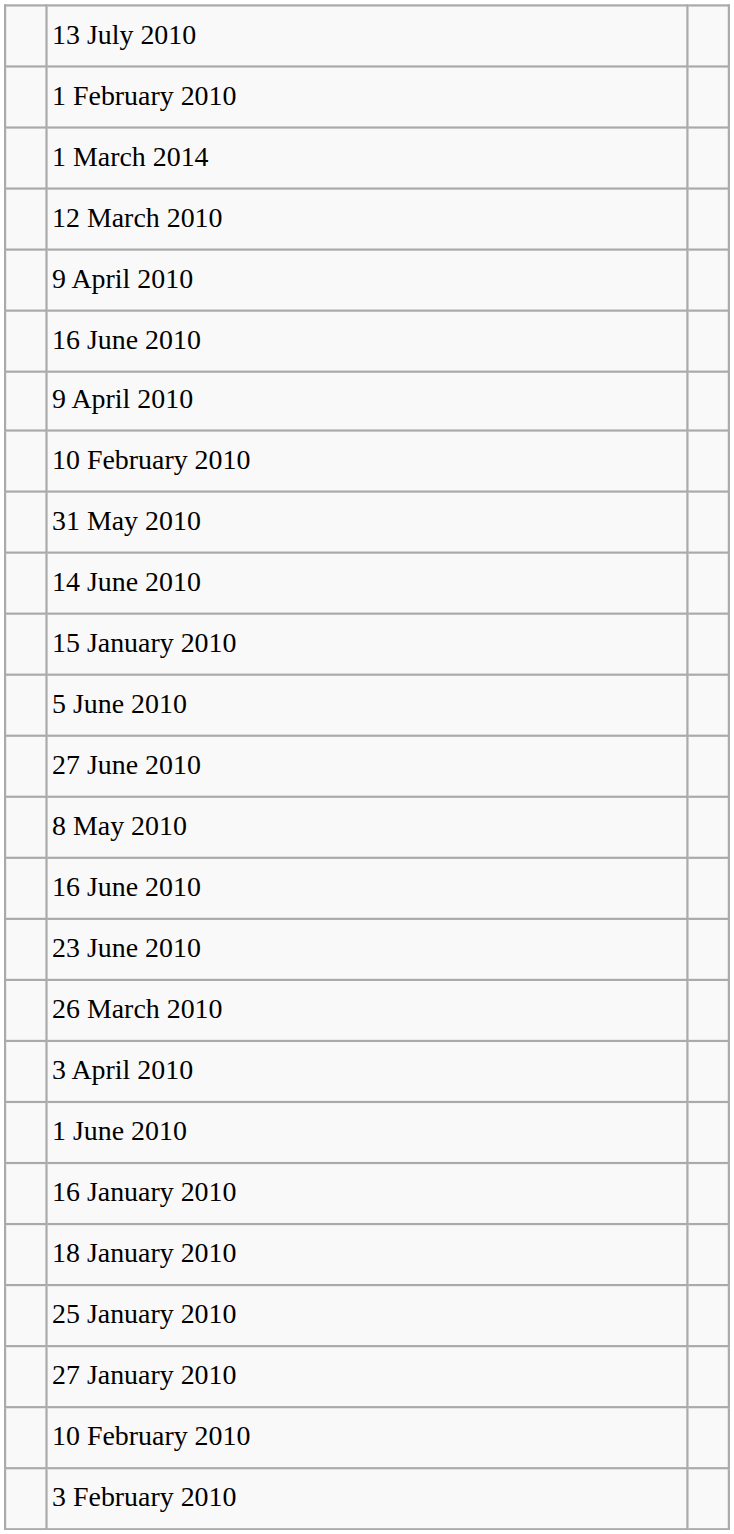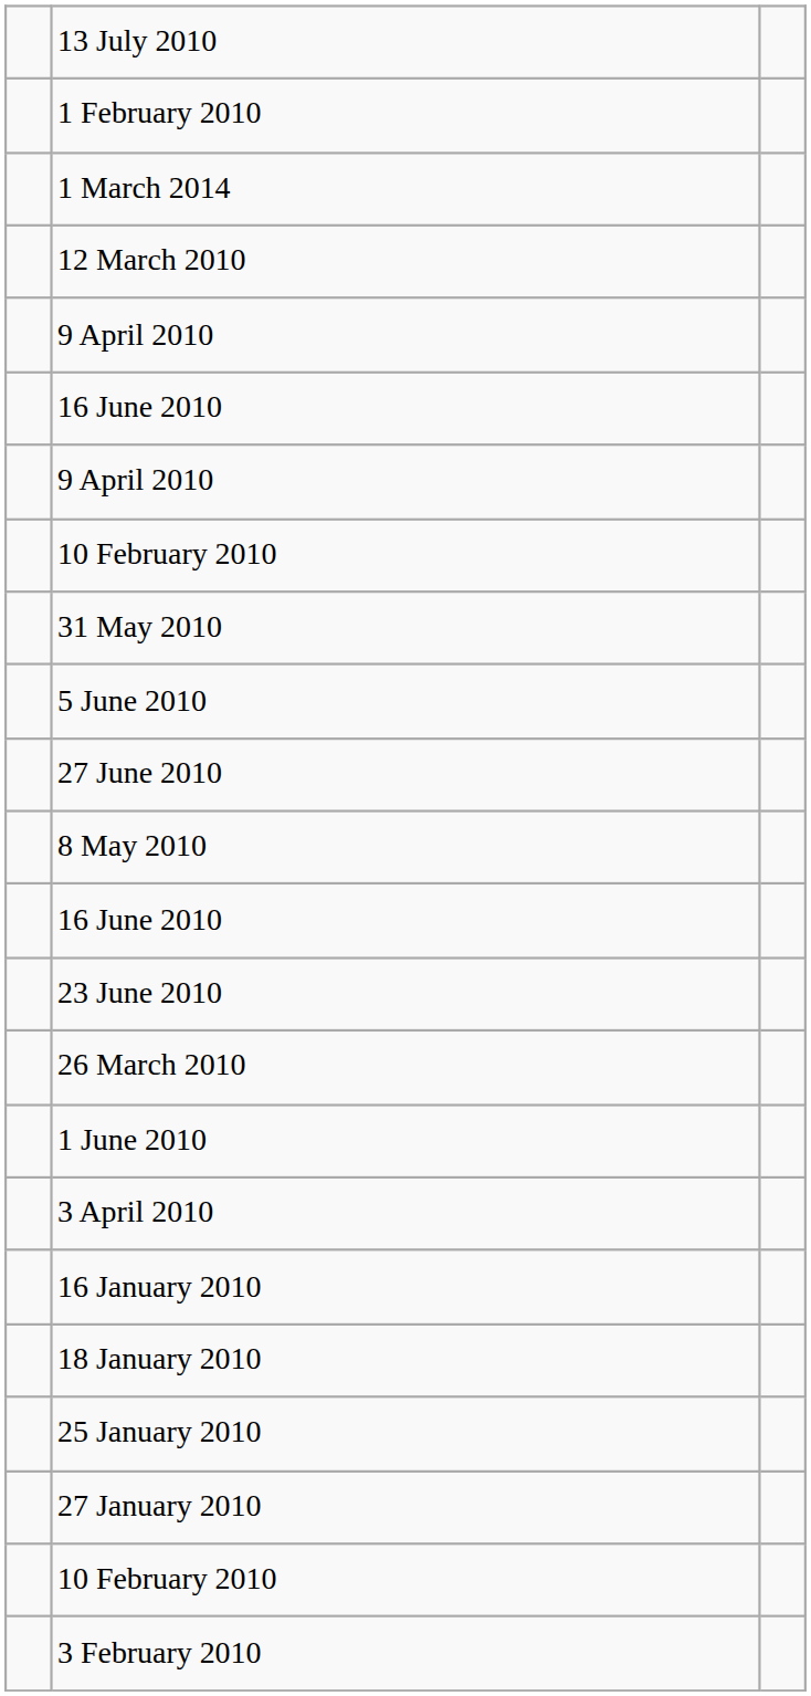- row: 14 June 2010
- row: 15 January 2010
rows swapped: 1 June 2010 <-> 3 April 2010
